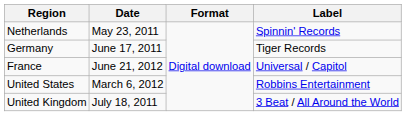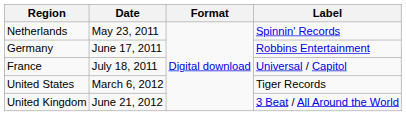Germany | Label: Tiger Records -> Robbins Entertainment
France | Date: June 21, 2012 -> July 18, 2011
United States | Label: Robbins Entertainment -> Tiger Records
United Kingdom | Date: July 18, 2011 -> June 21, 2012
